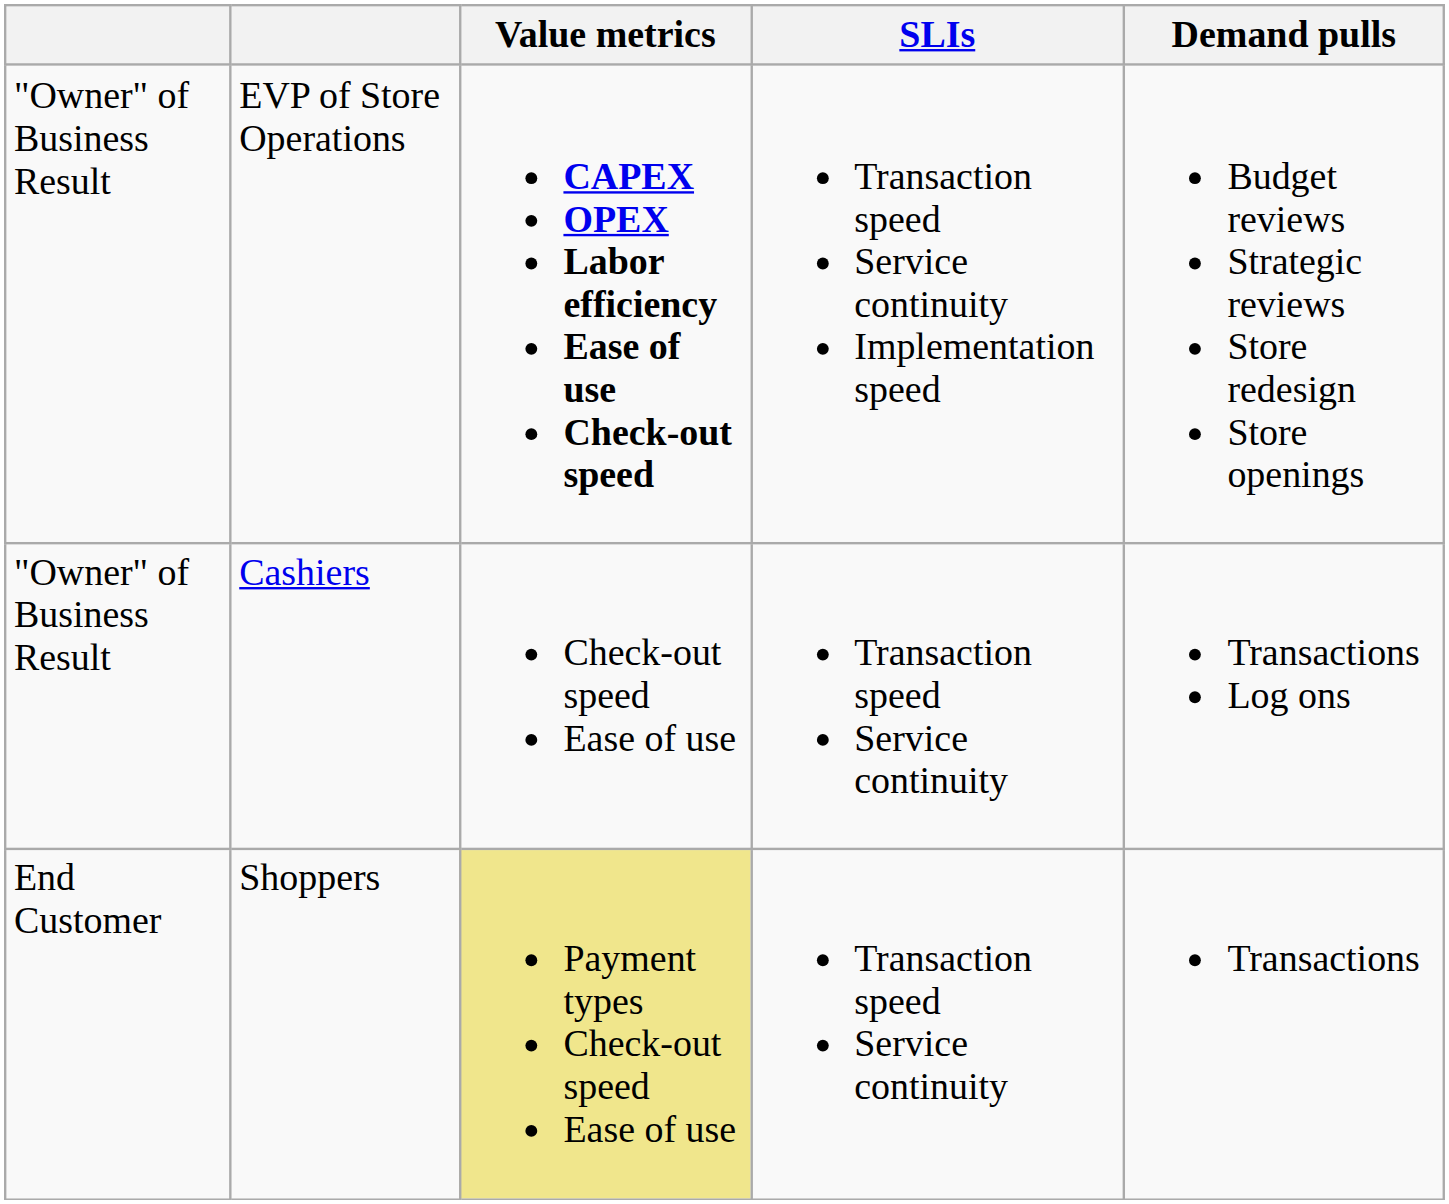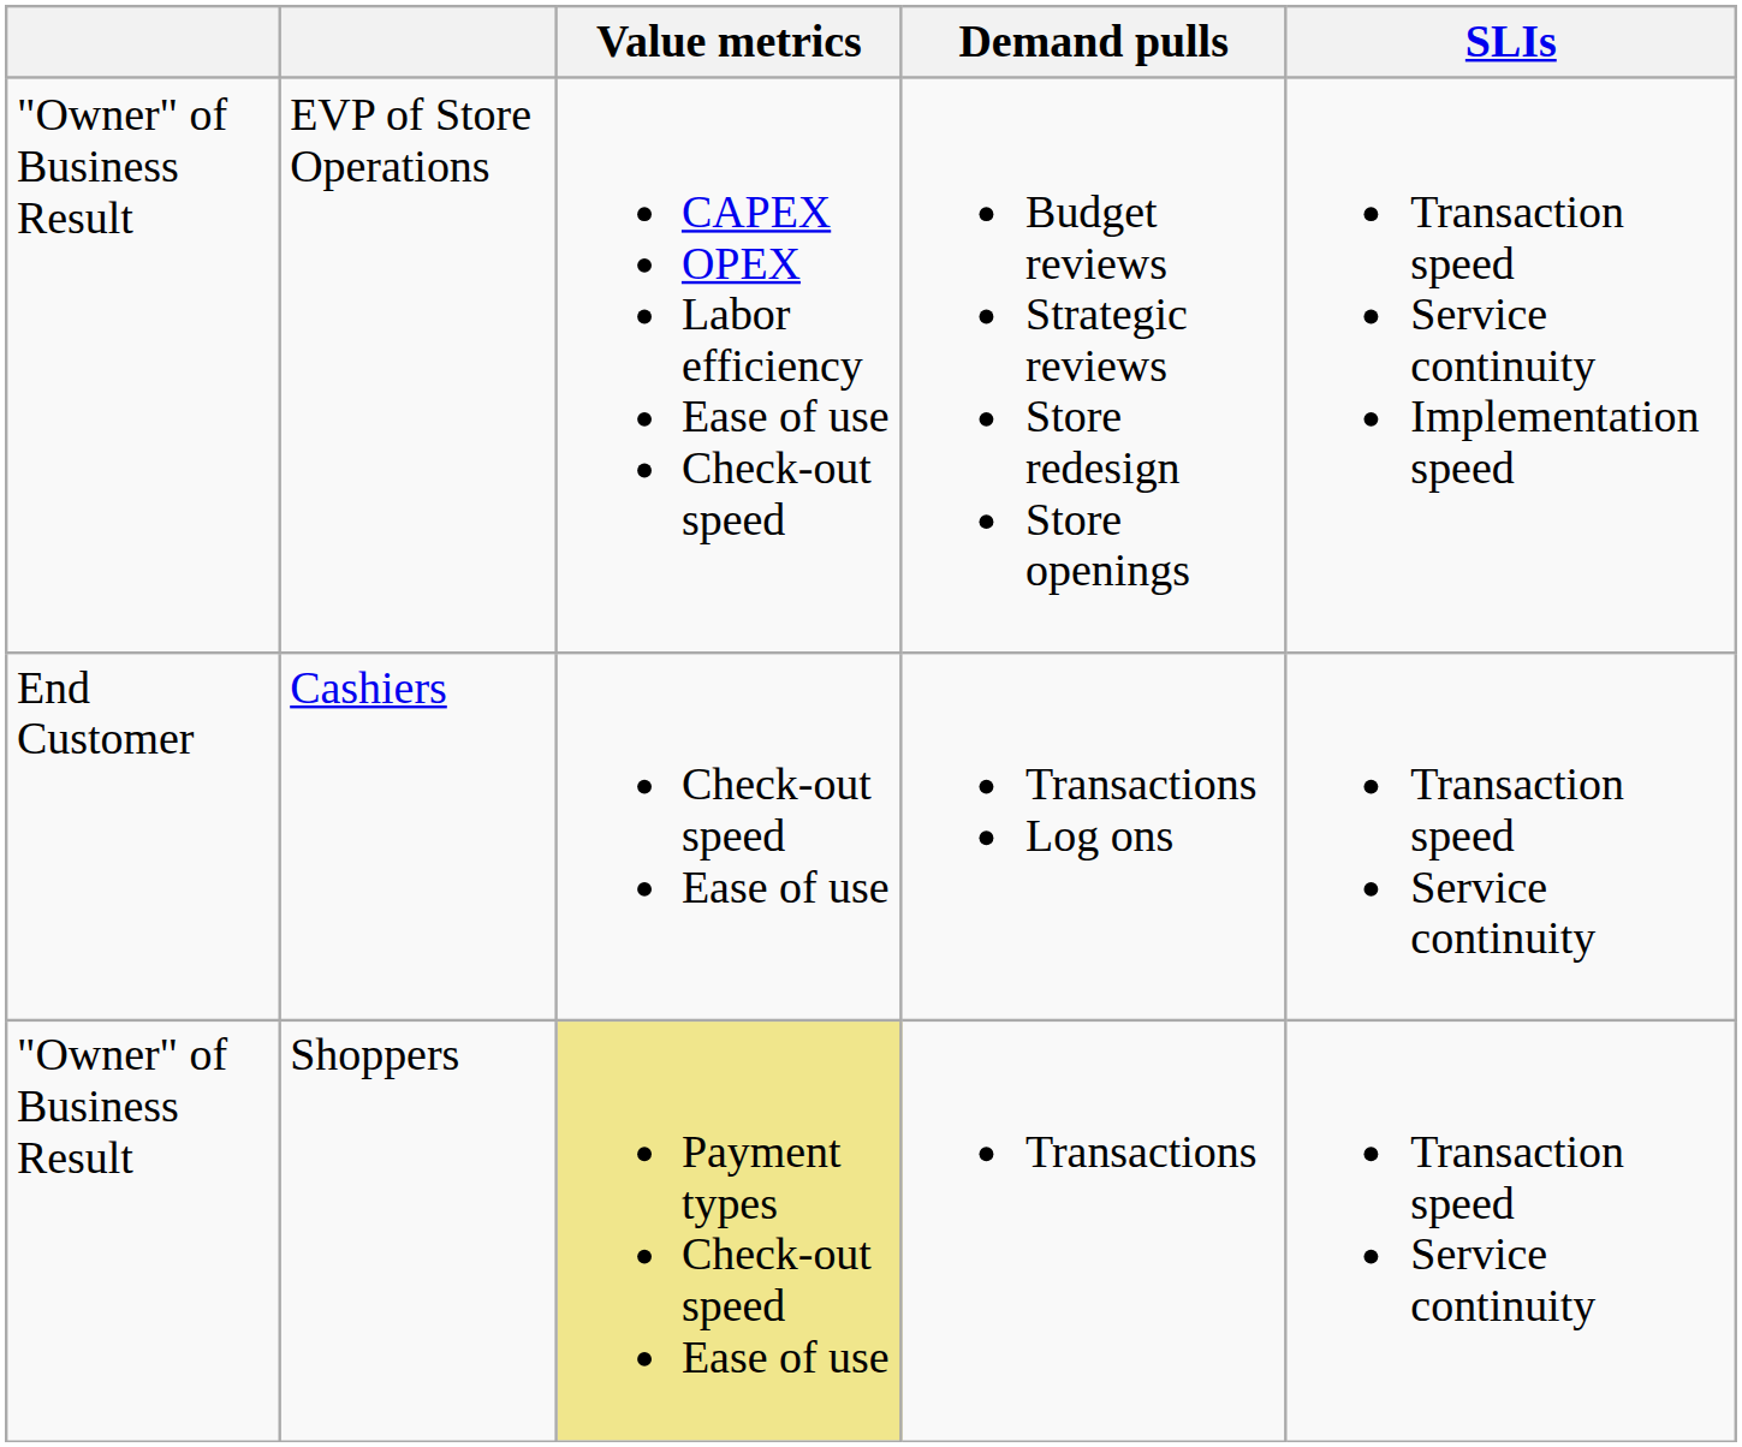columns swapped: Demand pulls <-> SLIs
EVP of Store Operations | Value metrics: bold -> normal
Cashiers | column 1: "Owner" of Business Result -> End Customer
Shoppers | column 1: End Customer -> "Owner" of Business Result
